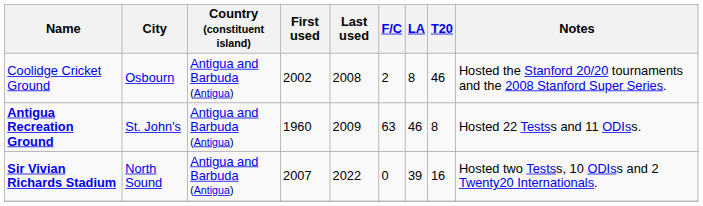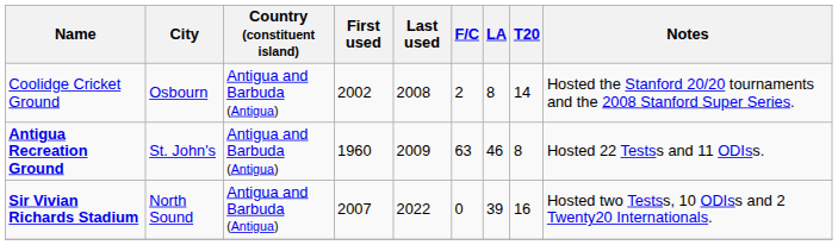Coolidge Cricket Ground | T20: 46 -> 14
